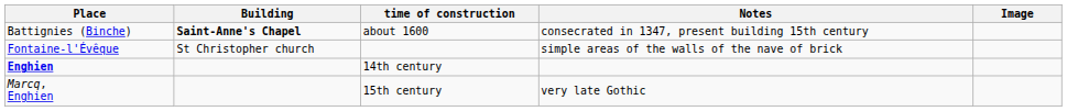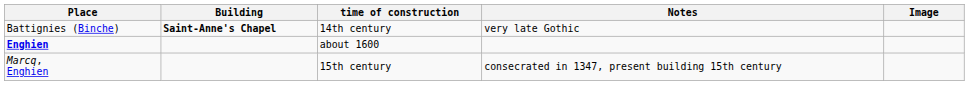Battignies (Binche) | time of construction: about 1600 -> 14th century
Battignies (Binche) | Notes: consecrated in 1347, present building 15th century -> very late Gothic
- row: Fontaine-l'Évêque | St Christopher church | simple areas of the walls of the nave of brick
Enghien | time of construction: 14th century -> about 1600
Marcq, Enghien | Notes: very late Gothic -> consecrated in 1347, present building 15th century
